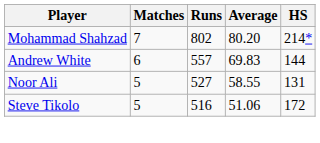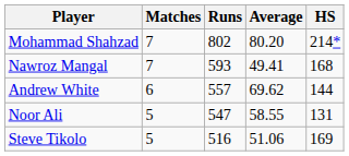+ row: Nawroz Mangal | 7 | 593 | 49.41 | 168
Andrew White | Average: 69.83 -> 69.62
Noor Ali | Runs: 527 -> 547
Steve Tikolo | HS: 172 -> 169
